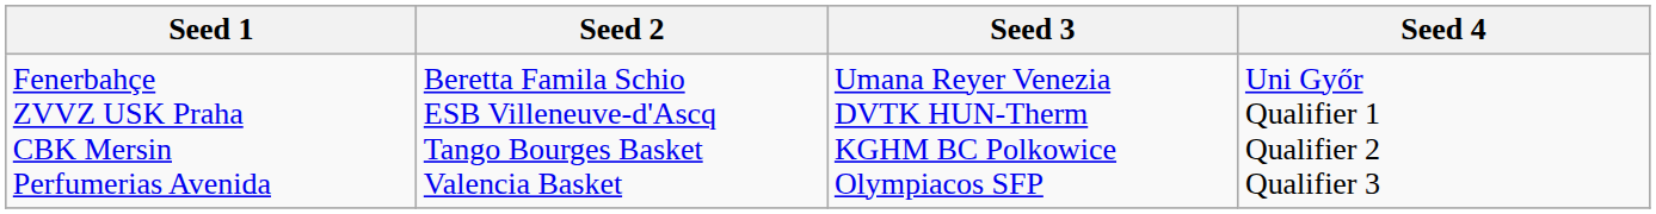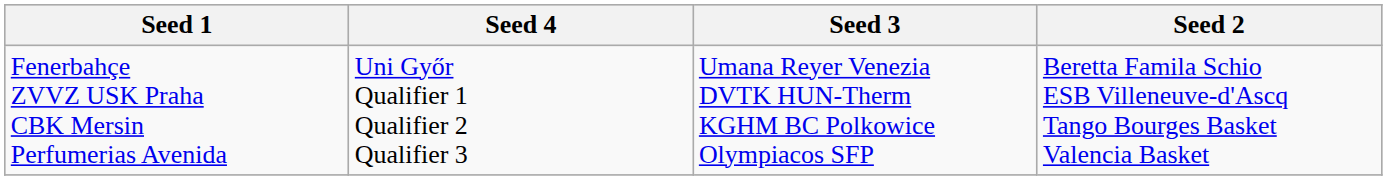columns swapped: Seed 2 <-> Seed 4
